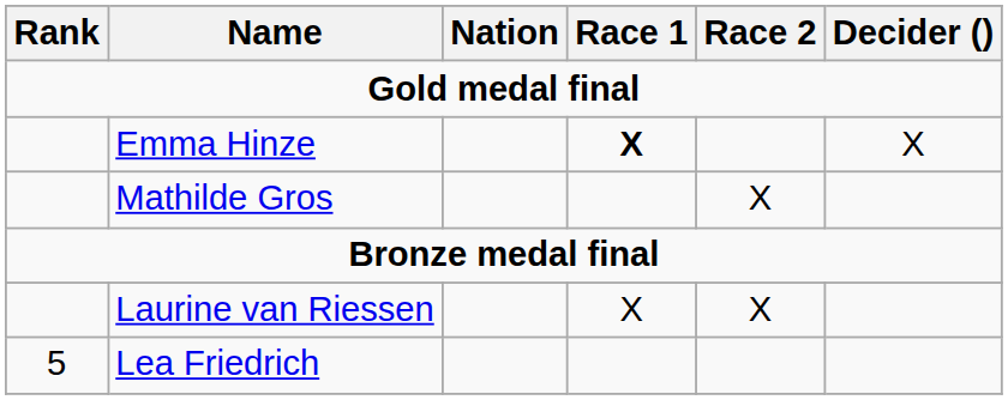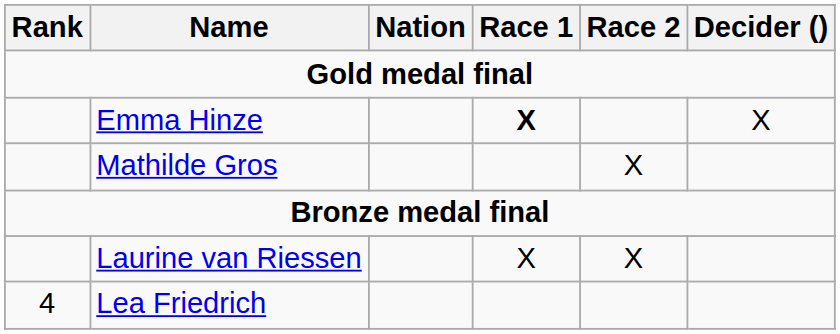Lea Friedrich | Rank: 5 -> 4
